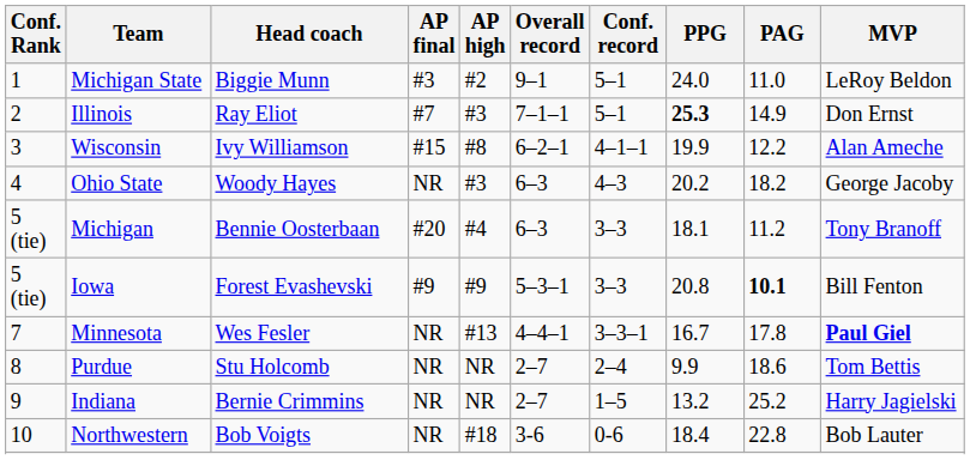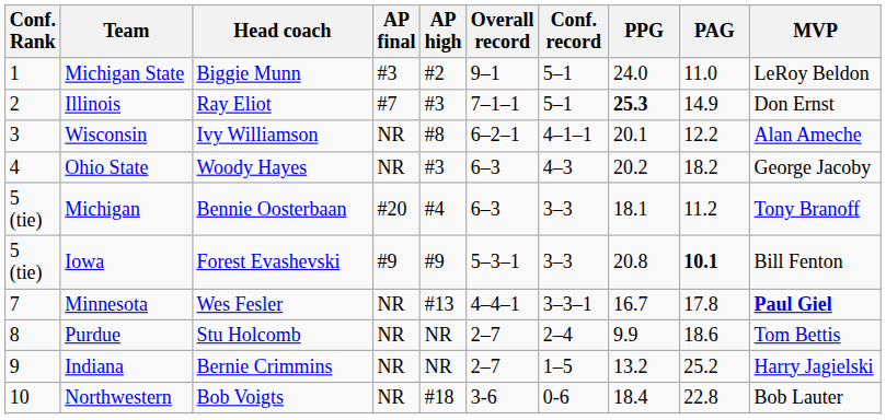Wisconsin | AP final: #15 -> NR
Wisconsin | PPG: 19.9 -> 20.1
